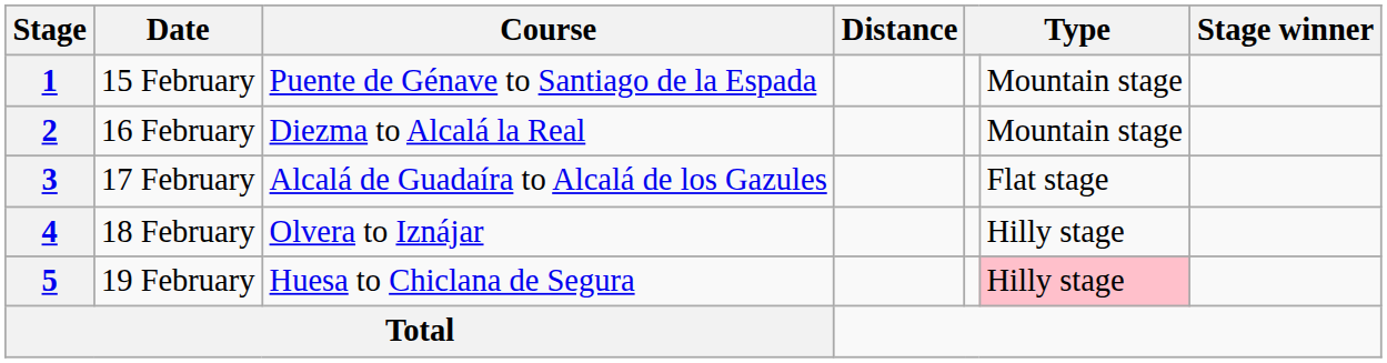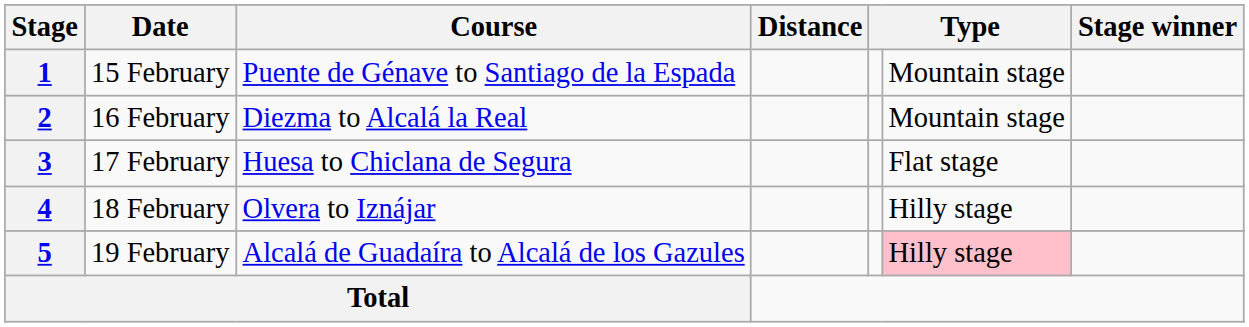3 | Course: Alcalá de Guadaíra to Alcalá de los Gazules -> Huesa to Chiclana de Segura
5 | Course: Huesa to Chiclana de Segura -> Alcalá de Guadaíra to Alcalá de los Gazules
